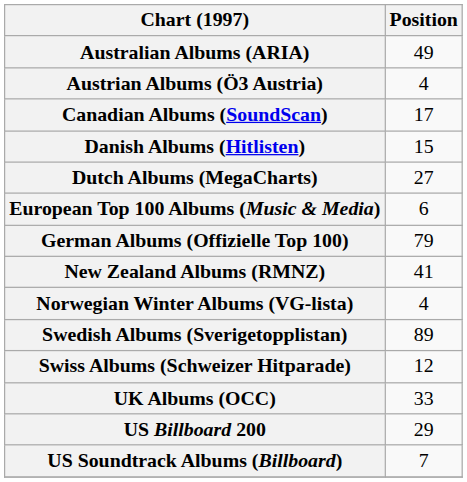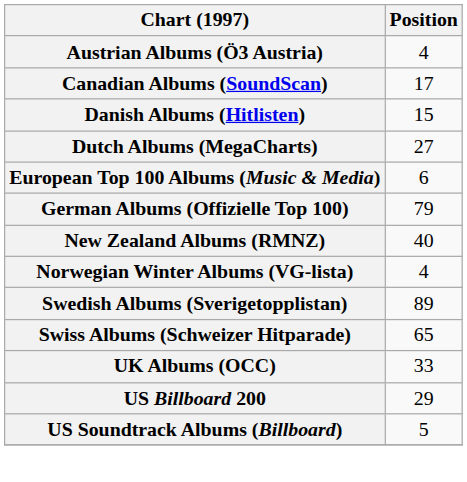- row: Australian Albums (ARIA) | 49
New Zealand Albums (RMNZ) | Position: 41 -> 40
Swiss Albums (Schweizer Hitparade) | Position: 12 -> 65
US Soundtrack Albums (Billboard) | Position: 7 -> 5
